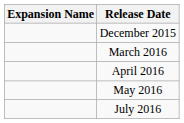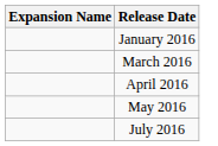- row: December 2015
+ row: January 2016
